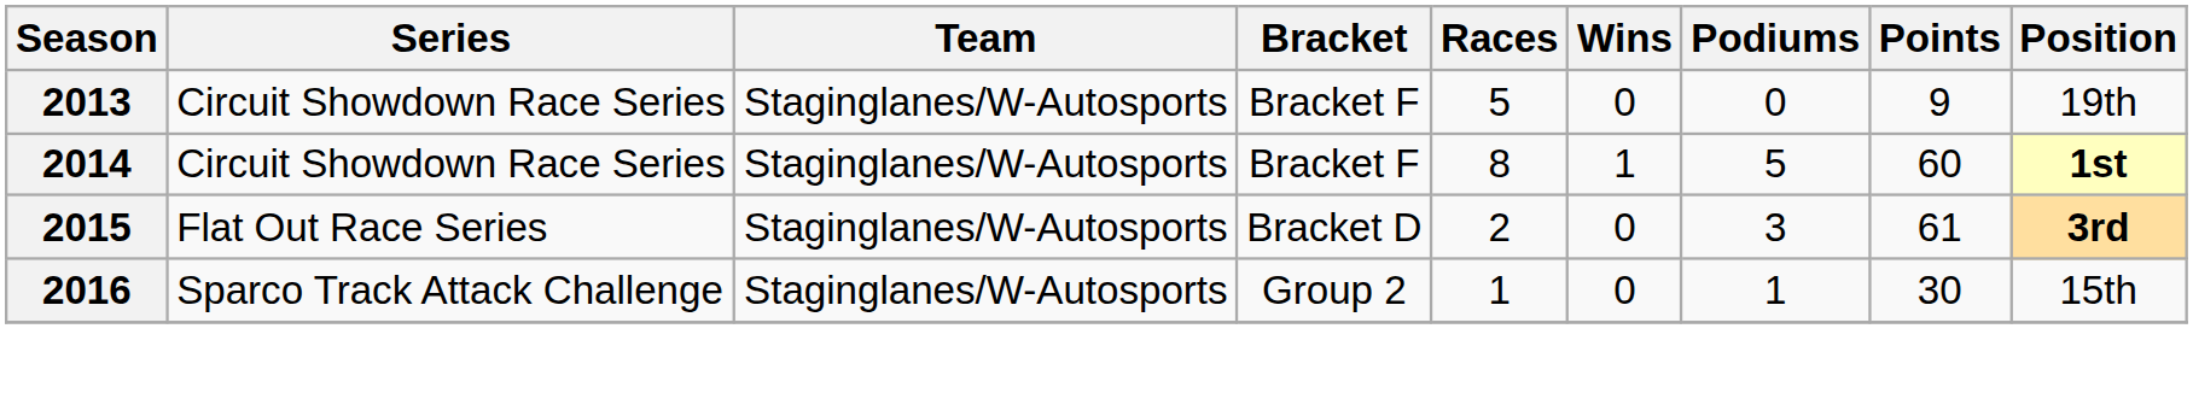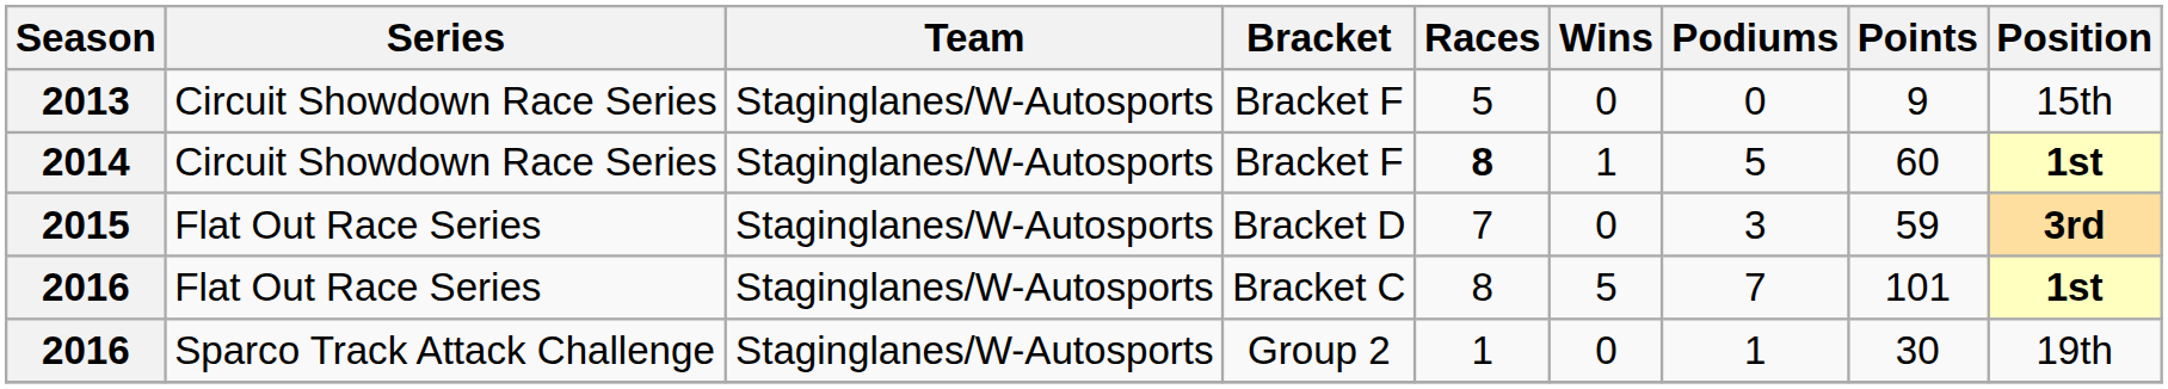2013 | Position: 19th -> 15th
2014 | Races: normal -> bold
2015 | Races: 2 -> 7
2015 | Points: 61 -> 59
+ row: 2016 | Flat Out Race Series | Staginglanes/W-Autosports | Bracket C | 8 | 5 | 7 | 101 | 1st
2016 / Group 2 | Position: 15th -> 19th
